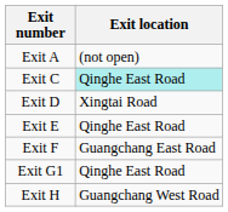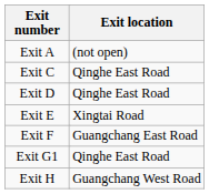Exit C | Exit location: paleturquoise background -> no background
Exit D | Exit location: Xingtai Road -> Qinghe East Road
Exit E | Exit location: Qinghe East Road -> Xingtai Road
